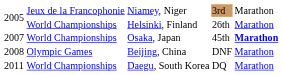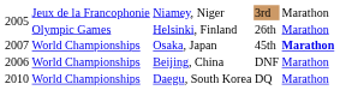Helsinki, Finland | column 2: World Championships -> Olympic Games
Beijing, China | column 1: 2008 -> 2006
Beijing, China | column 2: Olympic Games -> World Championships
Daegu, South Korea | column 1: 2011 -> 2010
